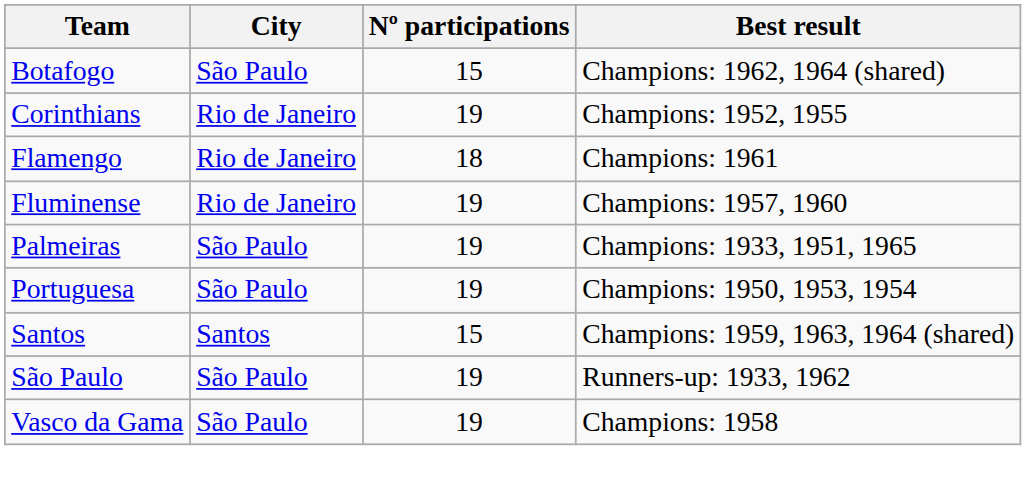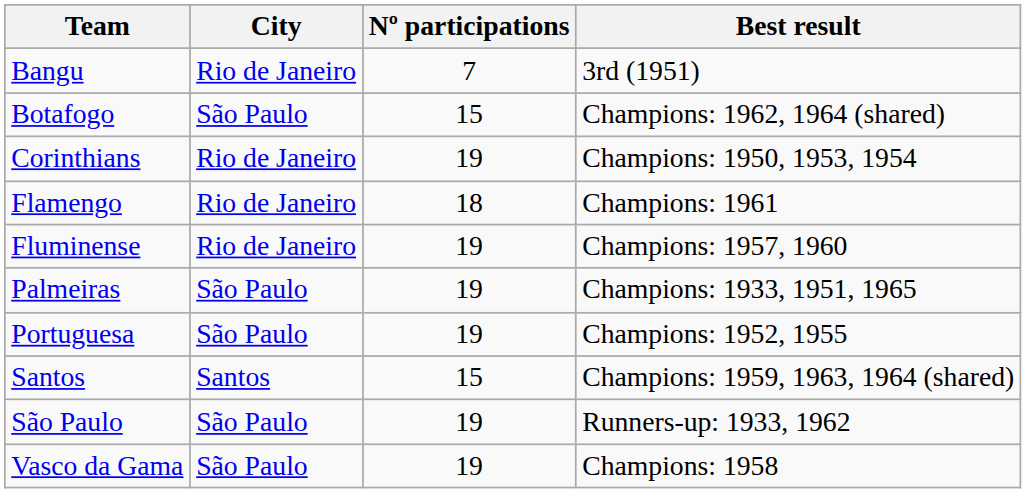+ row: Bangu | Rio de Janeiro | 7 | 3rd (1951)
Corinthians | Best result: Champions: 1952, 1955 -> Champions: 1950, 1953, 1954
Portuguesa | Best result: Champions: 1950, 1953, 1954 -> Champions: 1952, 1955
